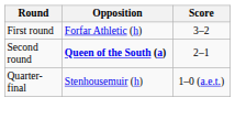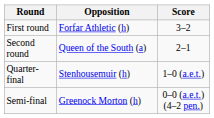Second round | Opposition: bold -> normal
+ row: Semi-final | Greenock Morton (h) | 0–0 (a.e.t.) (4–2 pen.)
